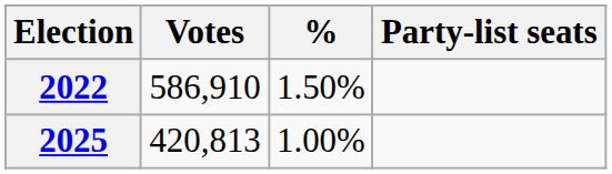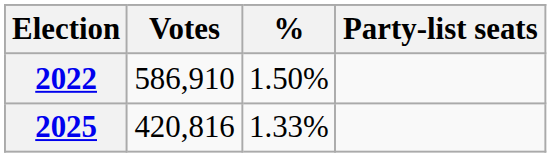2025 | Votes: 420,813 -> 420,816
2025 | %: 1.00% -> 1.33%
